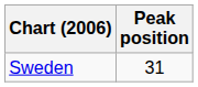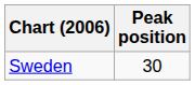Sweden | Peak position: 31 -> 30
